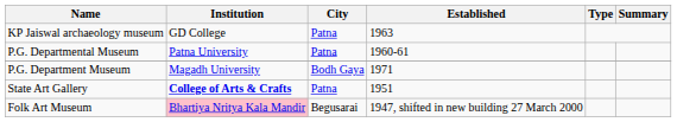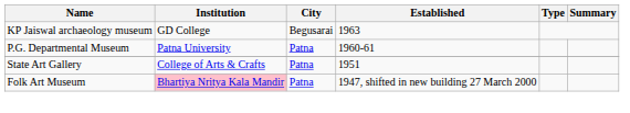KP Jaiswal archaeology museum | City: Patna -> Begusarai
- row: P.G. Department Museum | Magadh University | Bodh Gaya | 1971
State Art Gallery | Institution: bold -> normal
Folk Art Museum | City: Begusarai -> Patna
